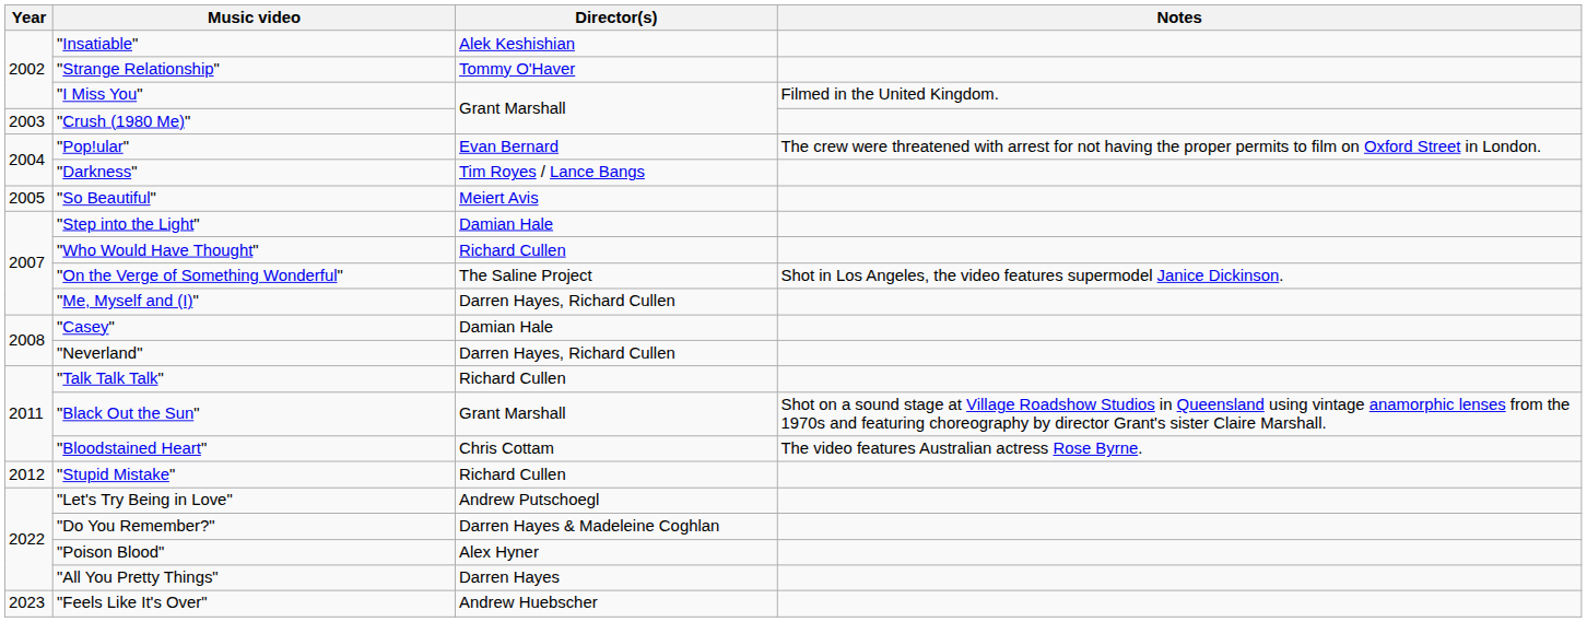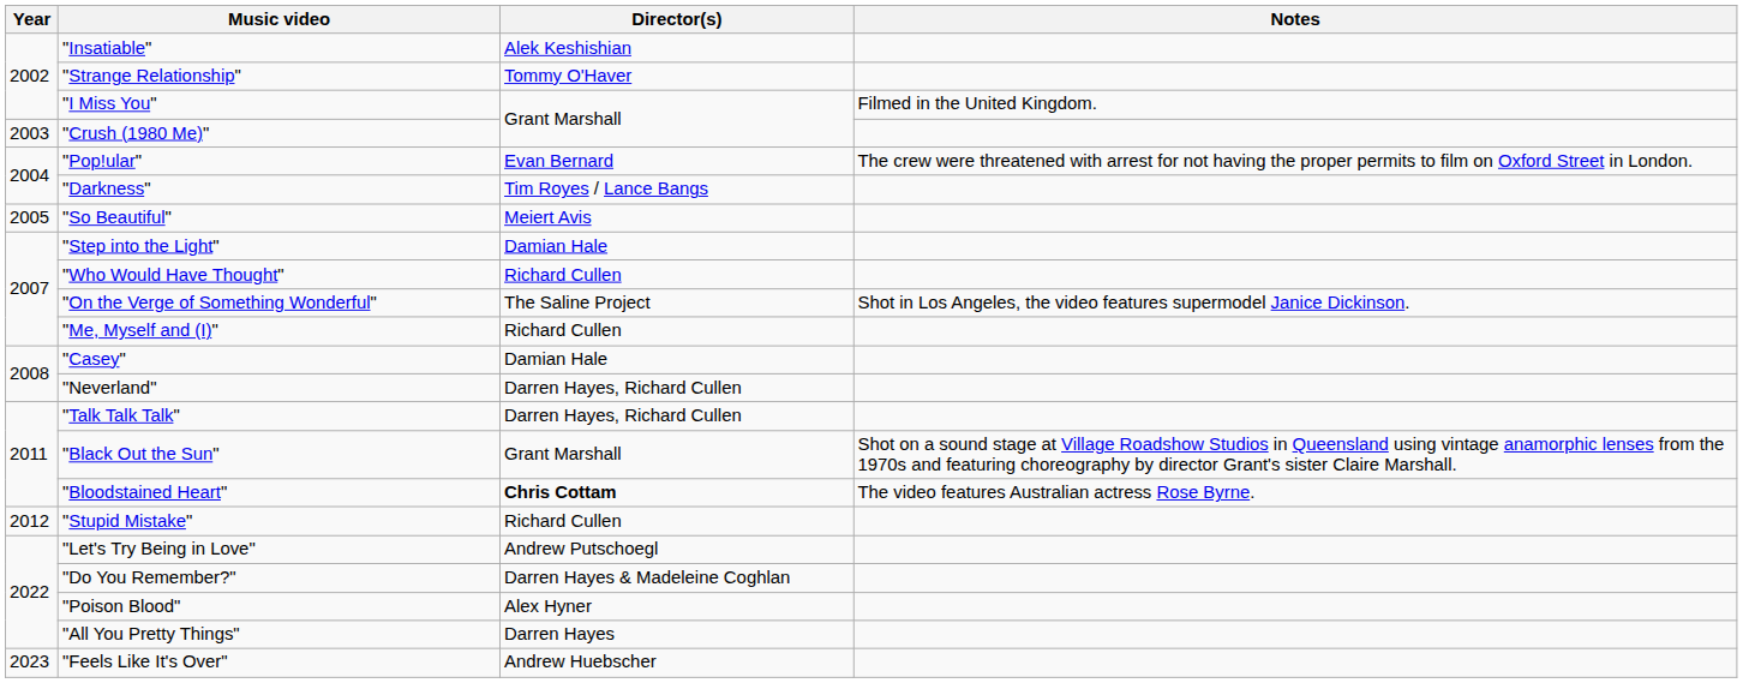"Me, Myself and (I)" | Director(s): Darren Hayes, Richard Cullen -> Richard Cullen
"Talk Talk Talk" | Director(s): Richard Cullen -> Darren Hayes, Richard Cullen
"Bloodstained Heart" | Director(s): normal -> bold
